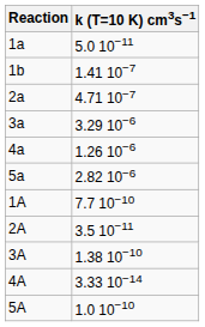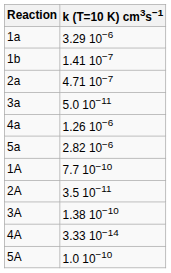1a | k (T=10 K) cm3s−1: 5.0 10−11 -> 3.29 10−6
3a | k (T=10 K) cm3s−1: 3.29 10−6 -> 5.0 10−11
